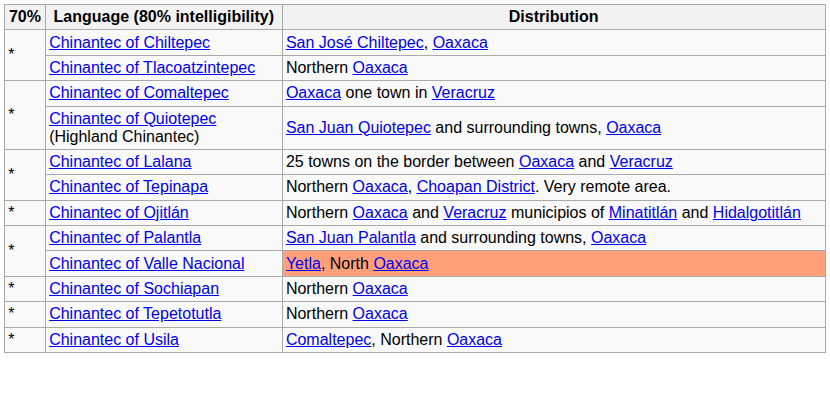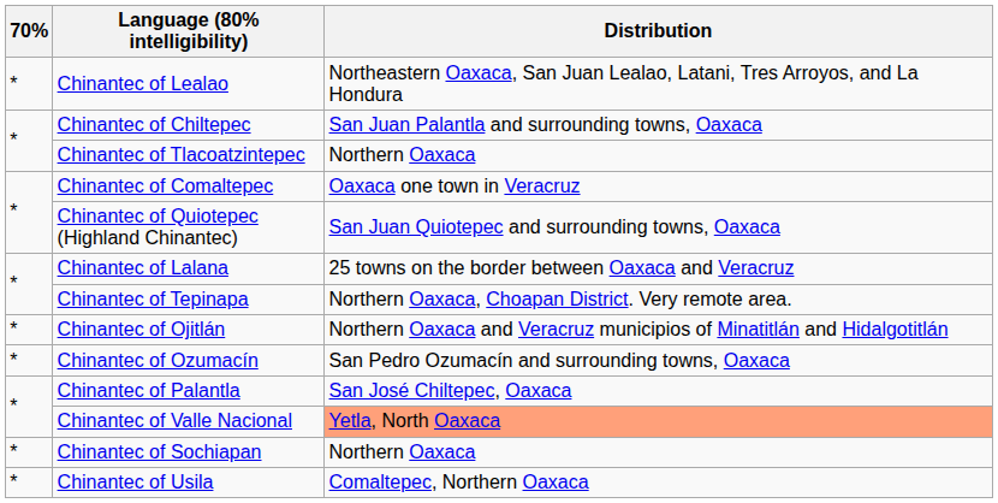+ row: * | Chinantec of Lealao | Northeastern Oaxaca, San Juan Lealao, Latani, Tres Arroyos, and La Hondura
Chinantec of Chiltepec | Distribution: San José Chiltepec, Oaxaca -> San Juan Palantla and surrounding towns, Oaxaca
+ row: * | Chinantec of Ozumacín | San Pedro Ozumacín and surrounding towns, Oaxaca
Chinantec of Palantla | Distribution: San Juan Palantla and surrounding towns, Oaxaca -> San José Chiltepec, Oaxaca
- row: * | Chinantec of Tepetotutla | Northern Oaxaca
